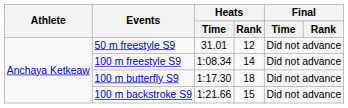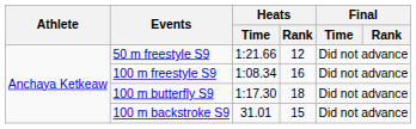50 m freestyle S9 | Heats / Time: 31.01 -> 1:21.66
100 m freestyle S9 | Heats / Rank: 14 -> 16
100 m backstroke S9 | Heats / Time: 1:21.66 -> 31.01
